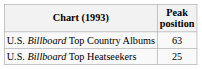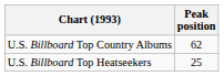U.S. Billboard Top Country Albums | Peak position: 63 -> 62
